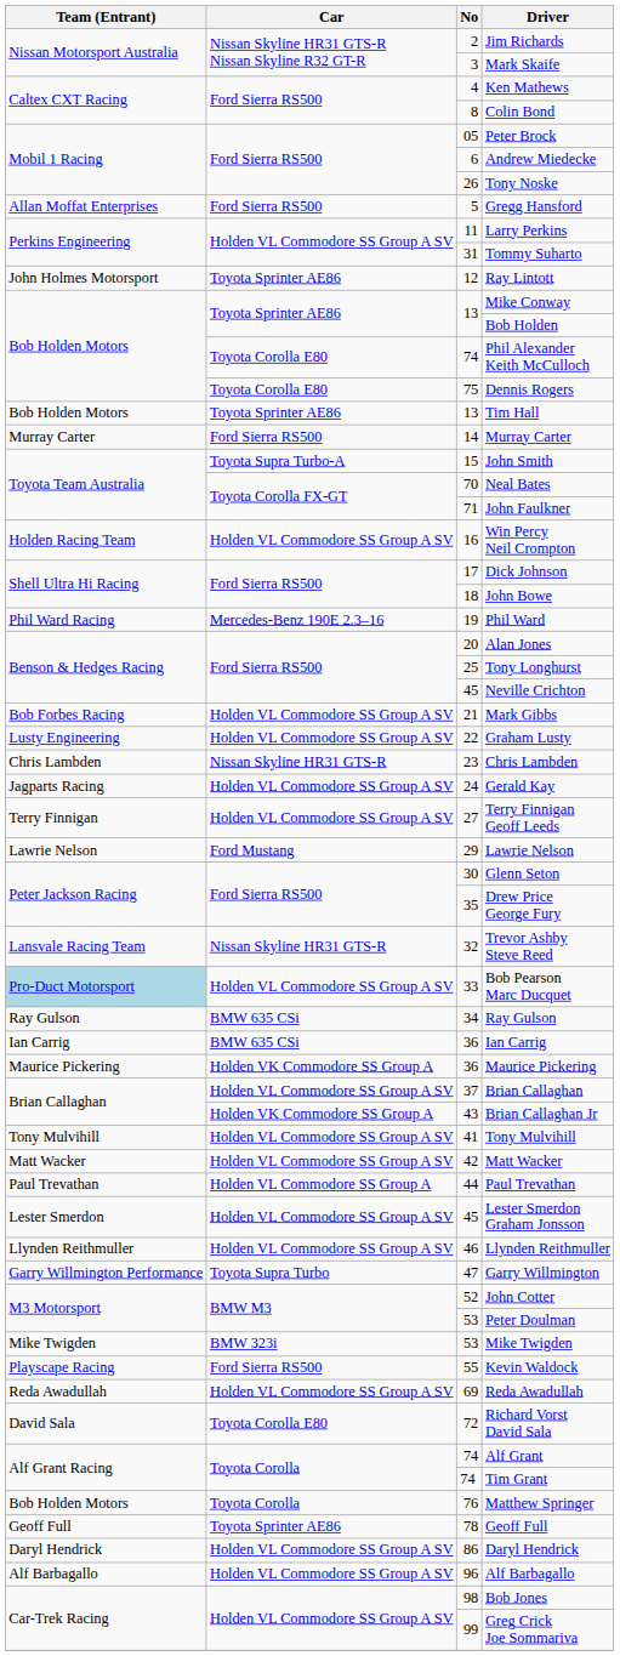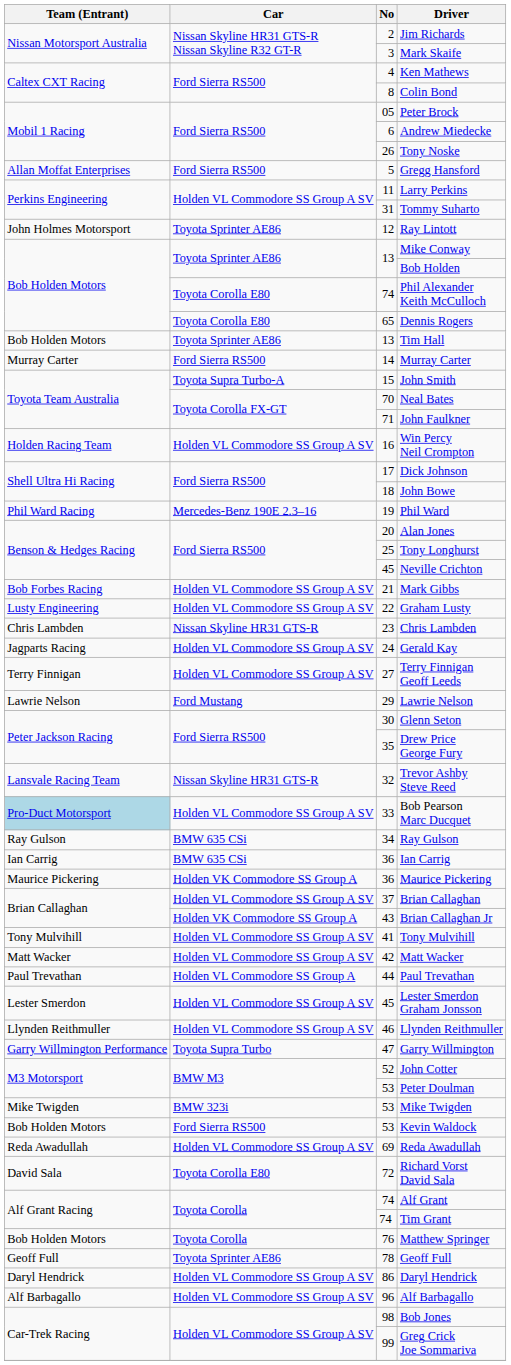Dennis Rogers | No: 75 -> 65
Kevin Waldock | Team (Entrant): Playscape Racing -> Bob Holden Motors
Kevin Waldock | No: 55 -> 53
